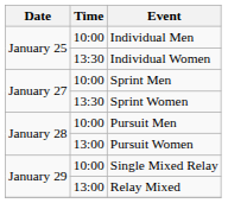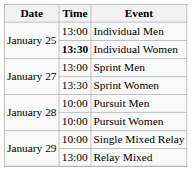Individual Men | Time: 10:00 -> 13:00
Individual Women | Time: normal -> bold
Sprint Men | Time: 10:00 -> 13:00
Pursuit Women | Time: 13:00 -> 10:00
